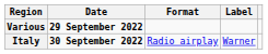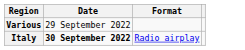- column: Label | Warner
Various | Date: bold -> normal
